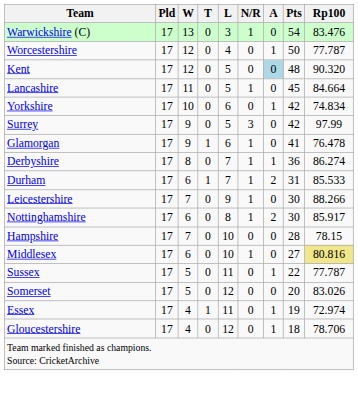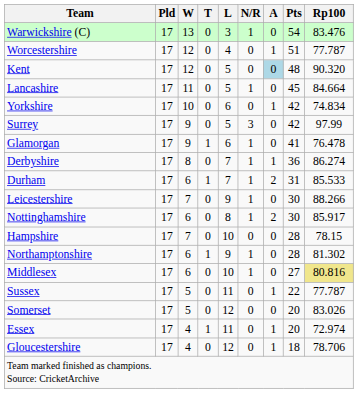Worcestershire | Pts: 50 -> 51
+ row: Northamptonshire | 17 | 6 | 1 | 9 | 1 | 0 | 28 | 81.302
Essex | Pts: 19 -> 20
